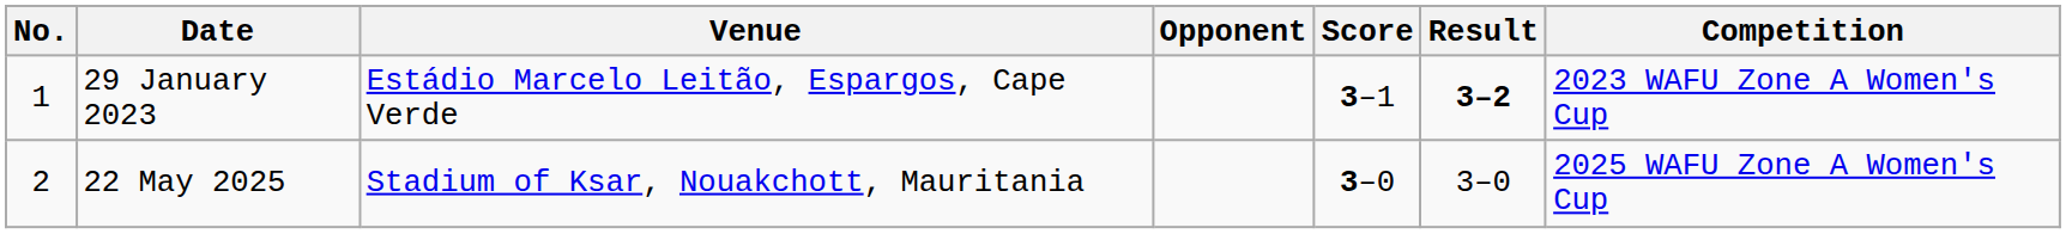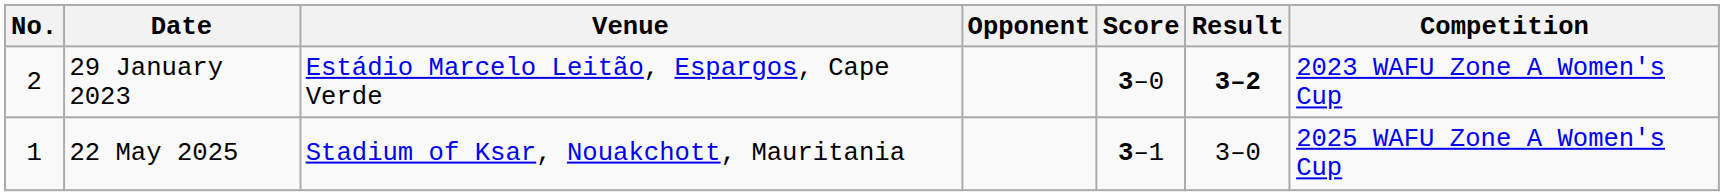29 January 2023 | No.: 1 -> 2
29 January 2023 | Score: 3–1 -> 3–0
22 May 2025 | No.: 2 -> 1
22 May 2025 | Score: 3–0 -> 3–1
